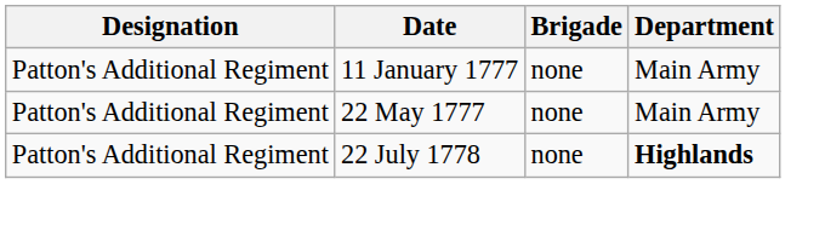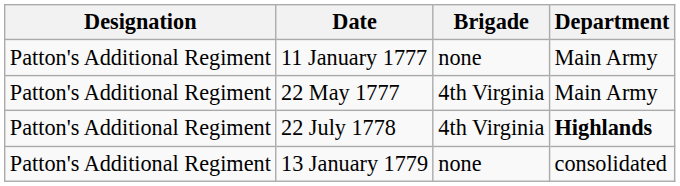22 May 1777 | Brigade: none -> 4th Virginia
22 July 1778 | Brigade: none -> 4th Virginia
+ row: Patton's Additional Regiment | 13 January 1779 | none | consolidated
